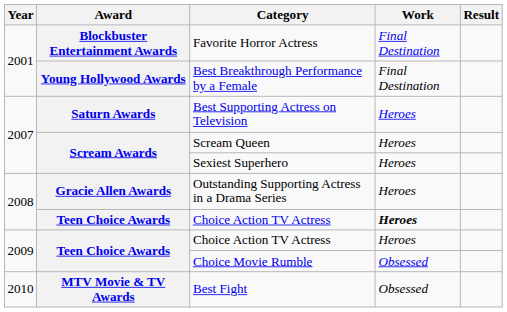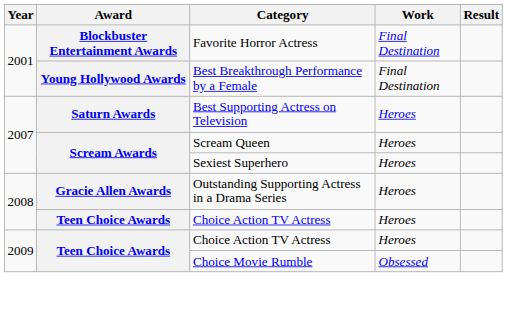2008 / Choice Action TV Actress | Work: bold -> normal
- row: 2010 | MTV Movie & TV Awards | Best Fight | Obsessed
